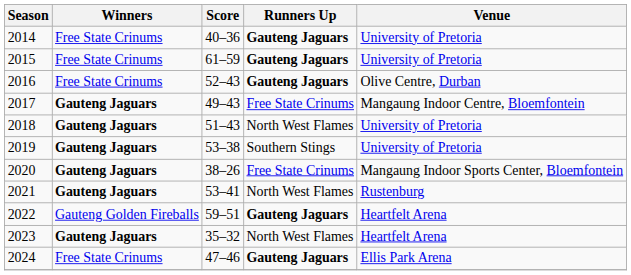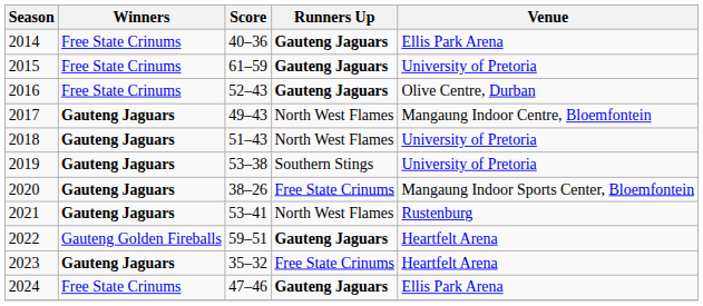2014 | Venue: University of Pretoria -> Ellis Park Arena
2017 | Runners Up: Free State Crinums -> North West Flames
2023 | Runners Up: North West Flames -> Free State Crinums
